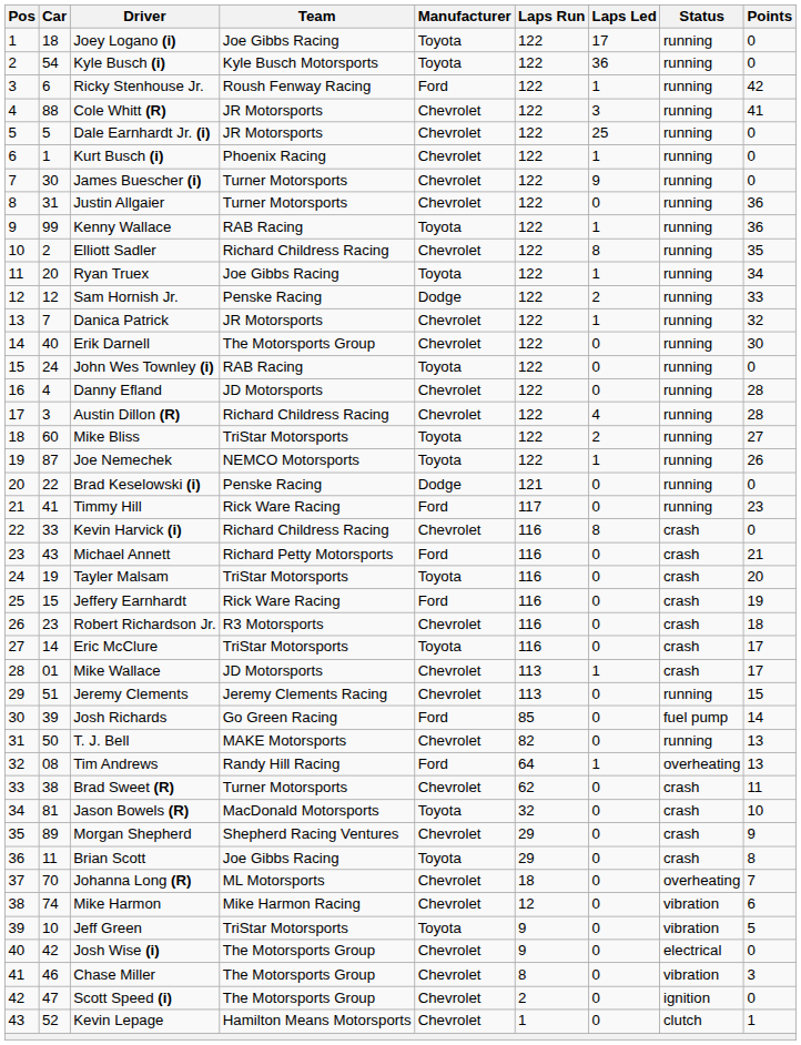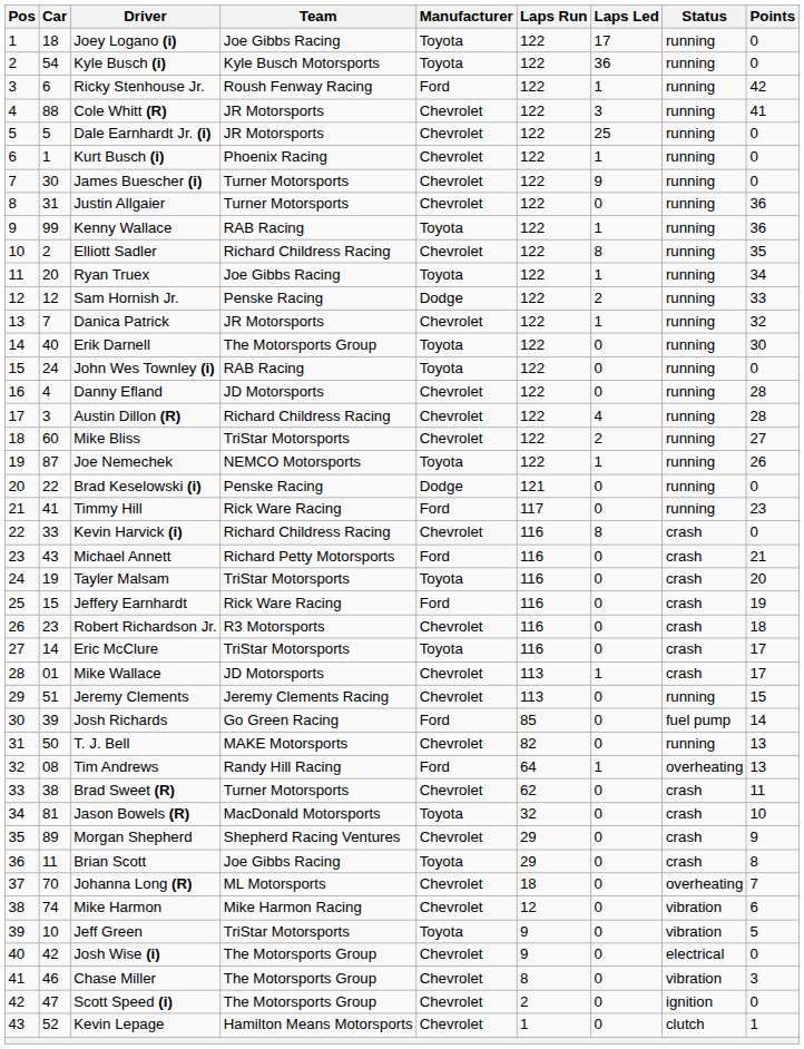Erik Darnell | Manufacturer: Chevrolet -> Toyota
Mike Bliss | Manufacturer: Toyota -> Chevrolet
